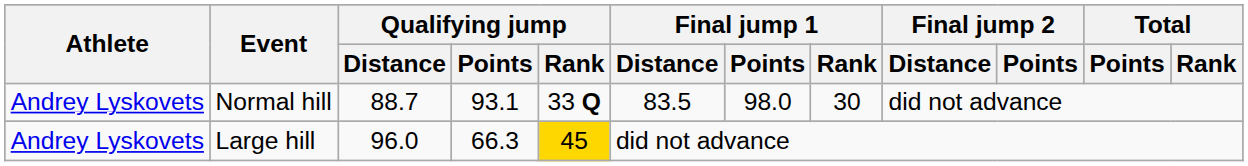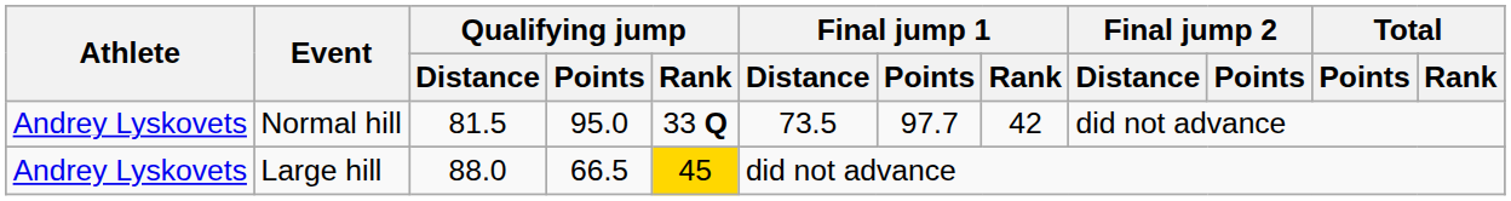Normal hill | Qualifying jump / Distance: 88.7 -> 81.5
Normal hill | Qualifying jump / Points: 93.1 -> 95.0
Normal hill | Final jump 1 / Distance: 83.5 -> 73.5
Normal hill | Final jump 1 / Points: 98.0 -> 97.7
Normal hill | Final jump 1 / Rank: 30 -> 42
Large hill | Qualifying jump / Distance: 96.0 -> 88.0
Large hill | Qualifying jump / Points: 66.3 -> 66.5
